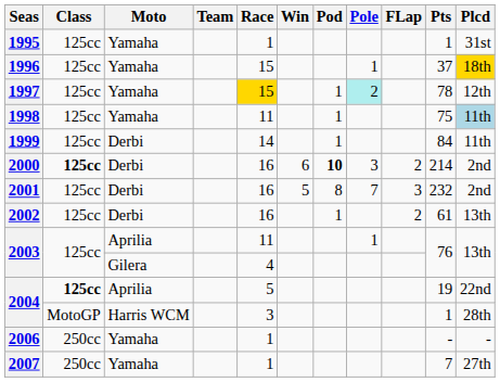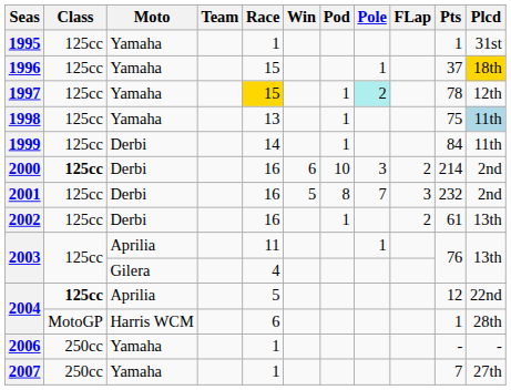1998 | Race: 11 -> 13
2000 | Pod: bold -> normal
2004 / Aprilia | Pts: 19 -> 12
2004 / Harris WCM | Race: 3 -> 6
